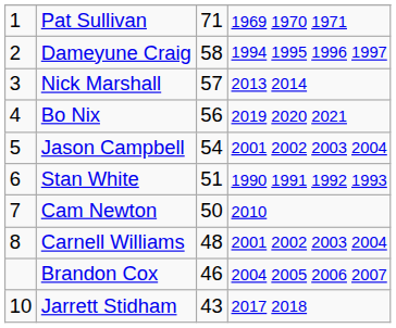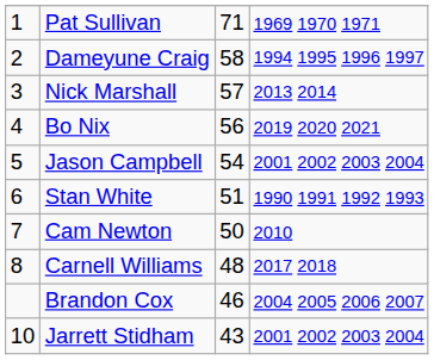Carnell Williams | column 4: 2001 2002 2003 2004 -> 2017 2018
Jarrett Stidham | column 4: 2017 2018 -> 2001 2002 2003 2004
